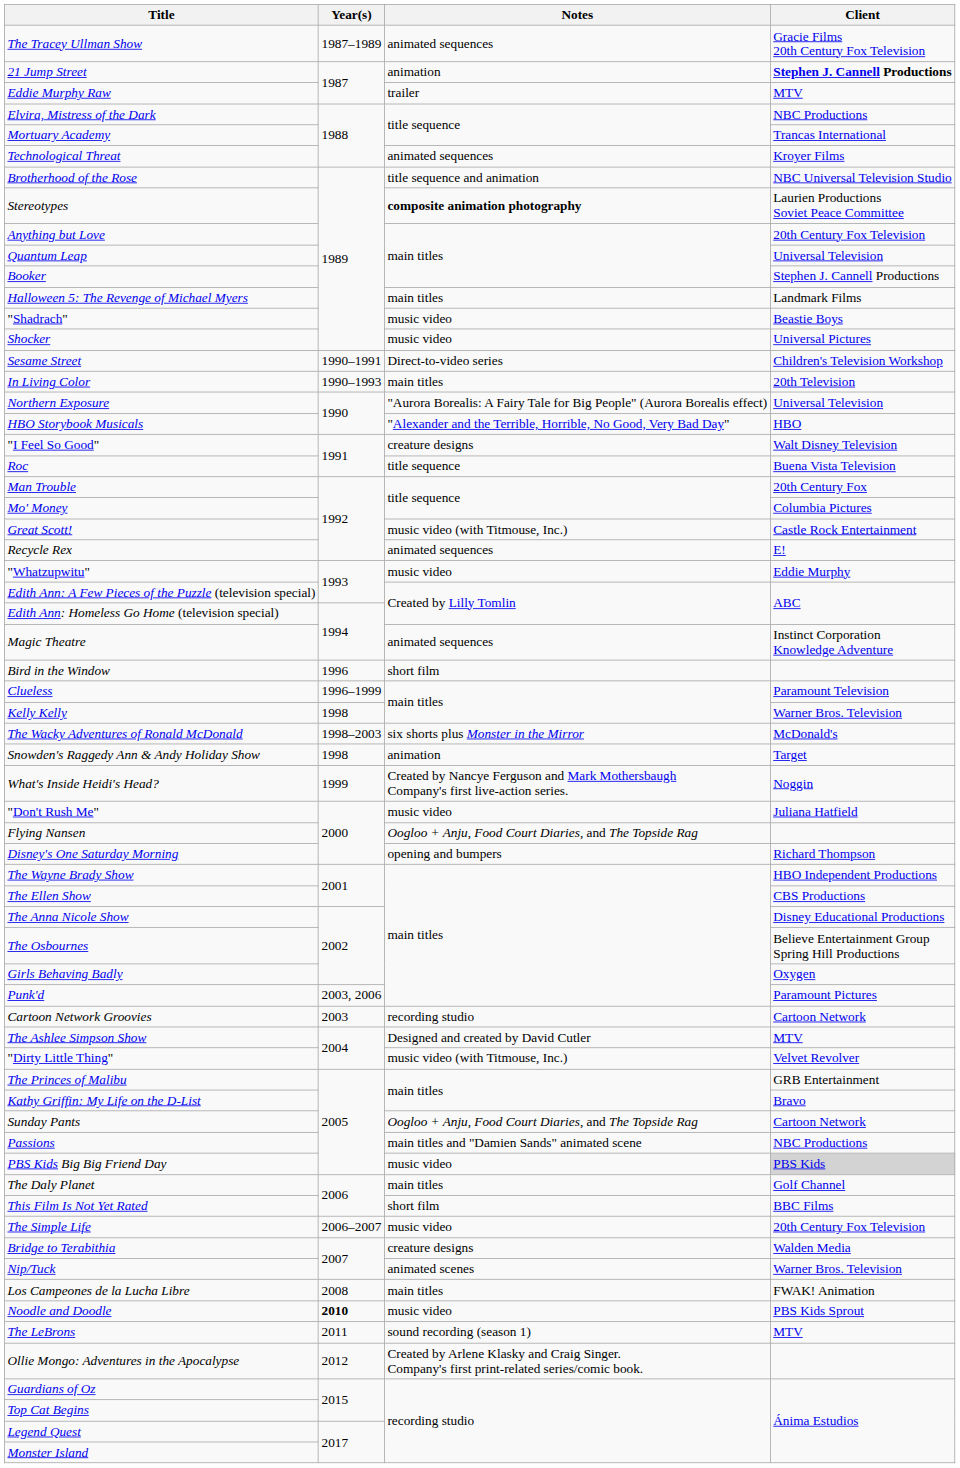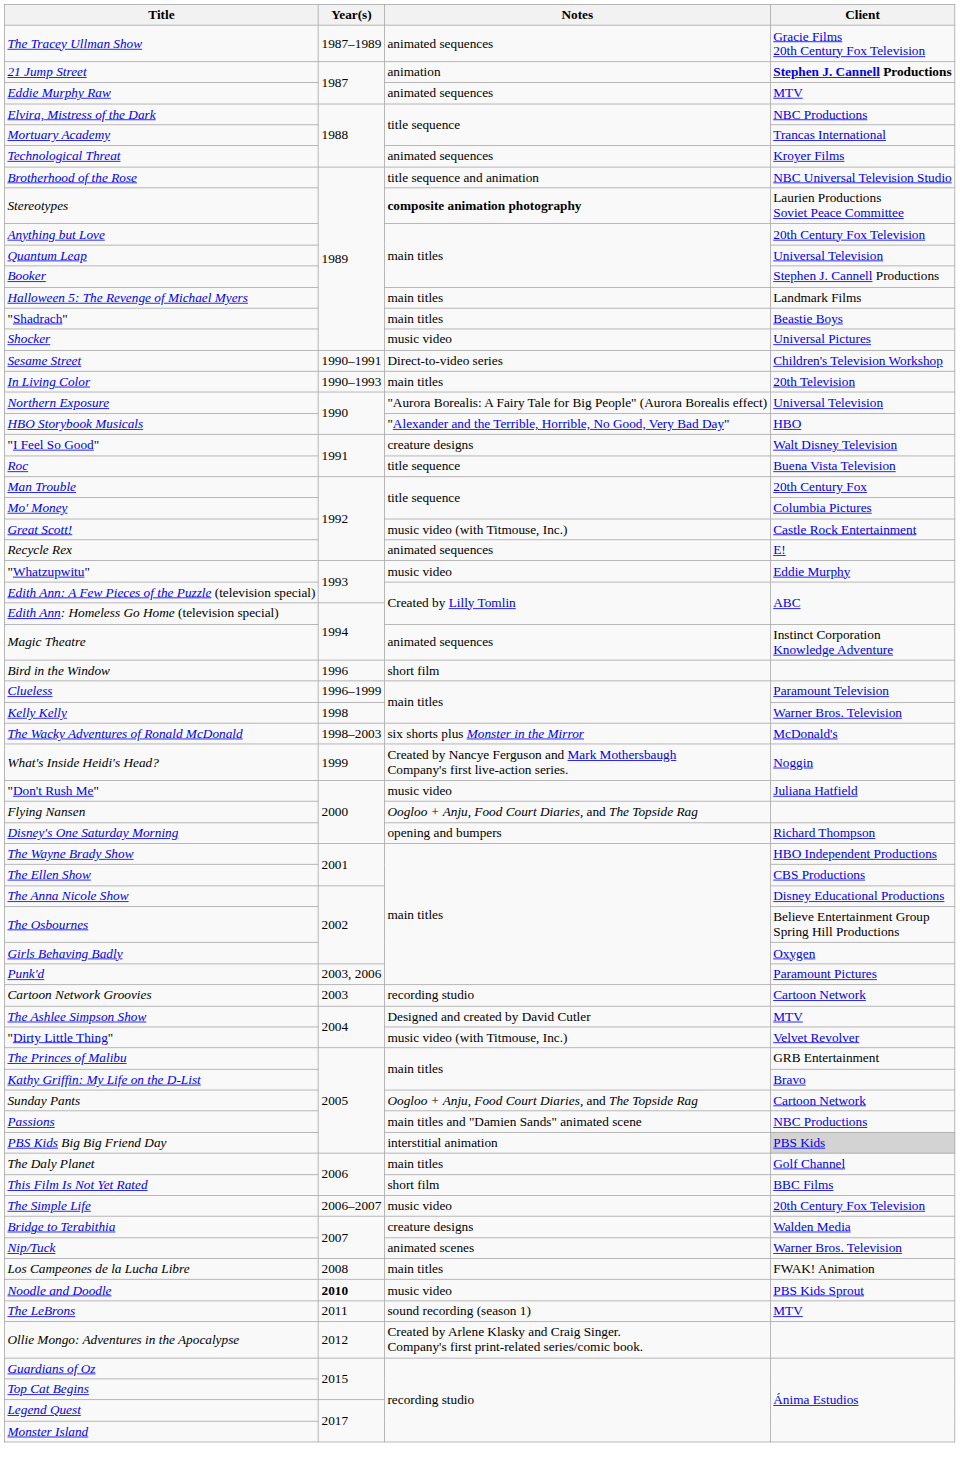Eddie Murphy Raw | Notes: trailer -> animated sequences
"Shadrach" | Notes: music video -> main titles
- row: Snowden's Raggedy Ann & Andy Holiday Show | 1998 | animation | Target
PBS Kids Big Big Friend Day | Notes: music video -> interstitial animation
